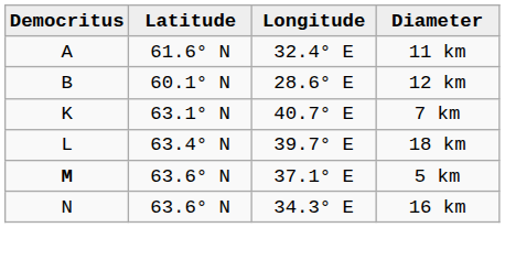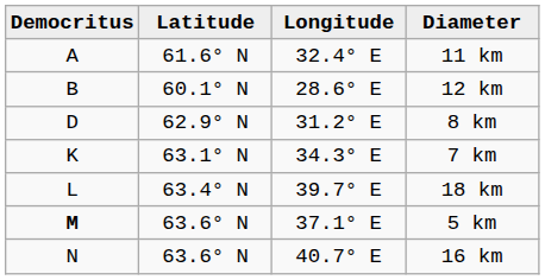+ row: D | 62.9° N | 31.2° E | 8 km
7 km | Longitude: 40.7° E -> 34.3° E
16 km | Longitude: 34.3° E -> 40.7° E
